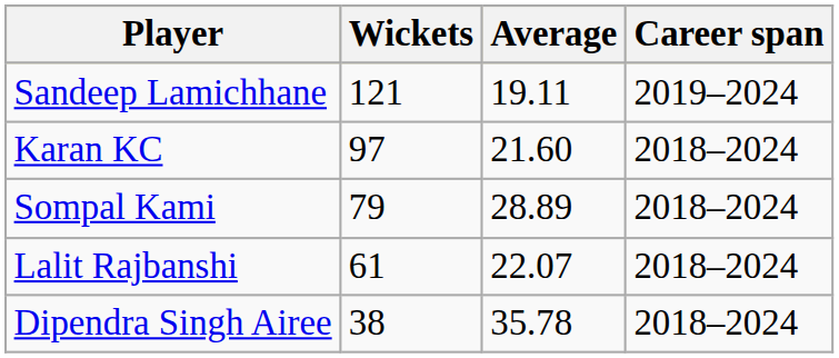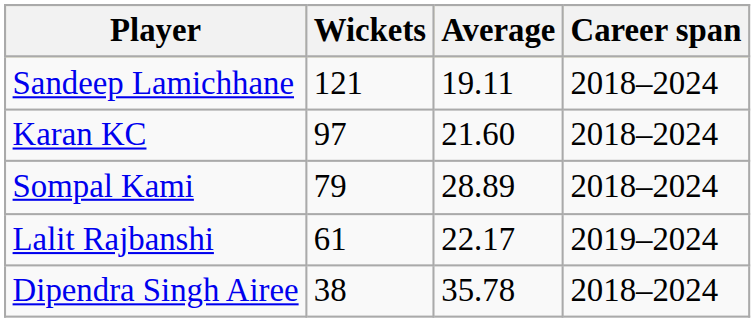Sandeep Lamichhane | Career span: 2019–2024 -> 2018–2024
Lalit Rajbanshi | Average: 22.07 -> 22.17
Lalit Rajbanshi | Career span: 2018–2024 -> 2019–2024
